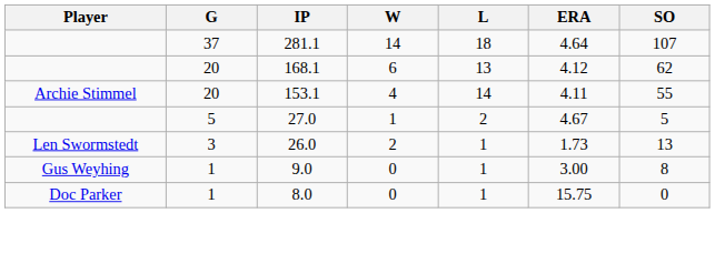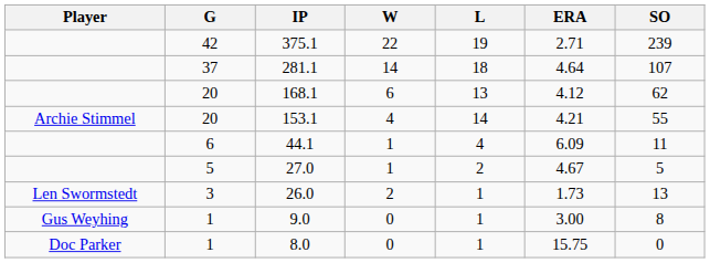+ row: 42 | 375.1 | 22 | 19 | 2.71 | 239
153.1 | ERA: 4.11 -> 4.21
+ row: 6 | 44.1 | 1 | 4 | 6.09 | 11
